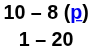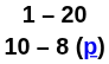rows swapped: 1 – 20 <-> 10 – 8 (p)
